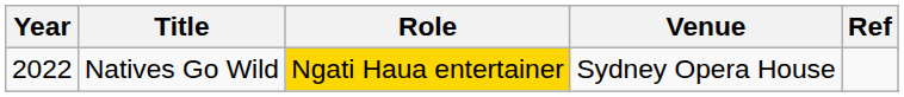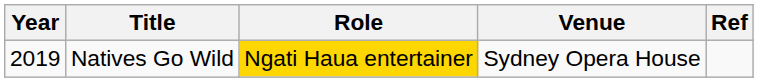Natives Go Wild | Year: 2022 -> 2019
